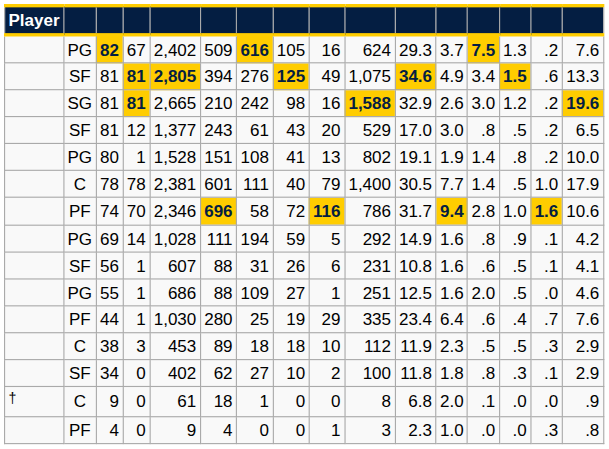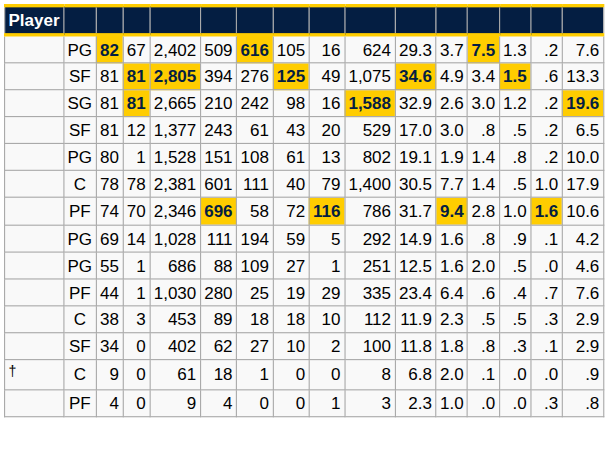80 | column 8: 41 -> 61
- row: SF | 56 | 1 | 607 | 88 | 31 | 26 | 6 | 231 | 10.8 | 1.6 | .6 | .5 | .1 | 4.1
